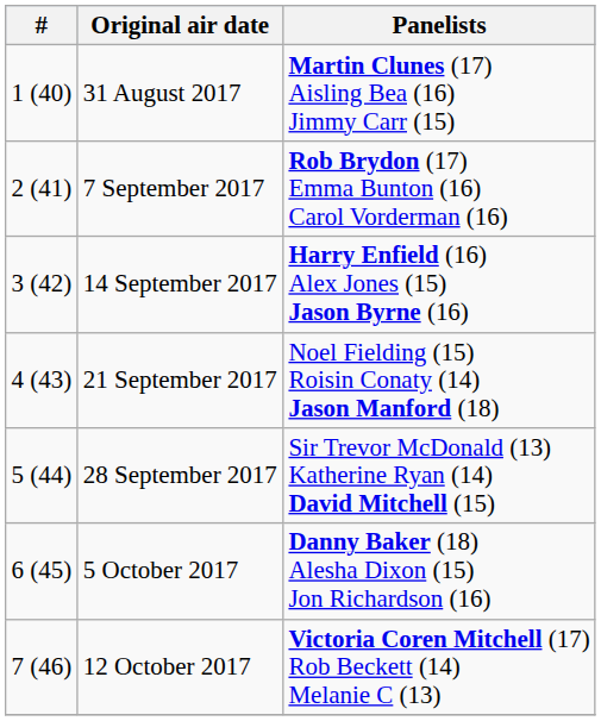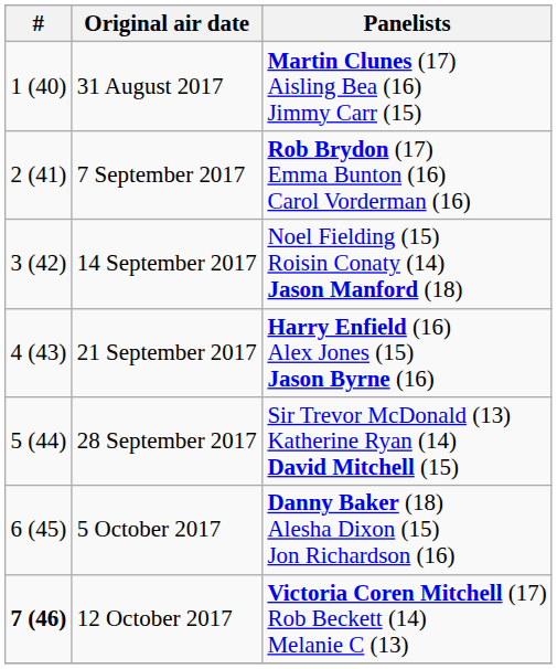14 September 2017 | Panelists: Harry Enfield (16) Alex Jones (15) Jason Byrne (16) -> Noel Fielding (15) Roisin Conaty (14) Jason Manford (18)
21 September 2017 | Panelists: Noel Fielding (15) Roisin Conaty (14) Jason Manford (18) -> Harry Enfield (16) Alex Jones (15) Jason Byrne (16)
12 October 2017 | #: normal -> bold
